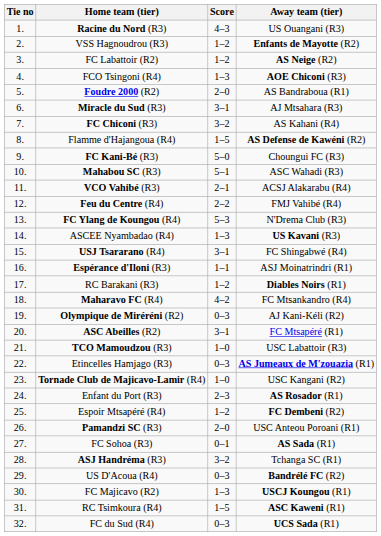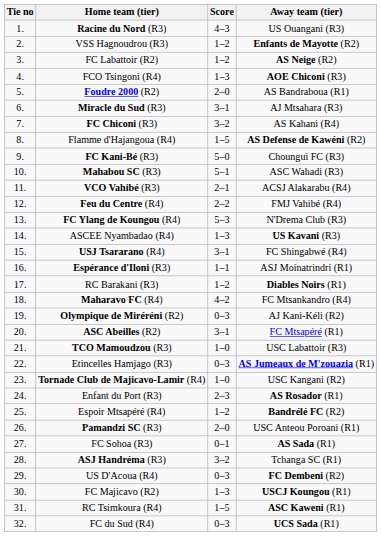Espoir Mtsapéré (R4) | Away team (tier): FC Dembeni (R2) -> Bandrélé FC (R2)
US D'Acoua (R4) | Away team (tier): Bandrélé FC (R2) -> FC Dembeni (R2)
